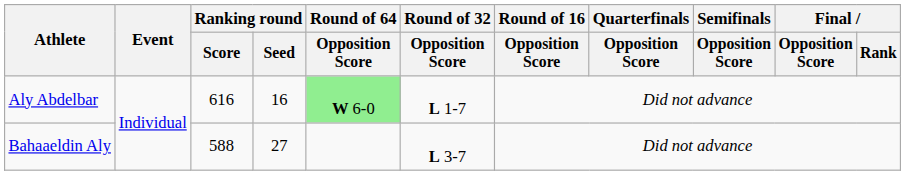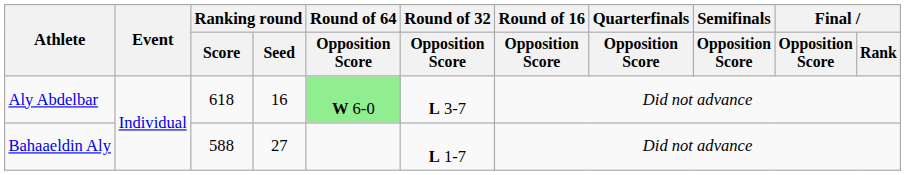Aly Abdelbar | Ranking round / Score: 616 -> 618
Aly Abdelbar | Round of 32 / Opposition Score: L 1-7 -> L 3-7
Bahaaeldin Aly | Round of 32 / Opposition Score: L 3-7 -> L 1-7
